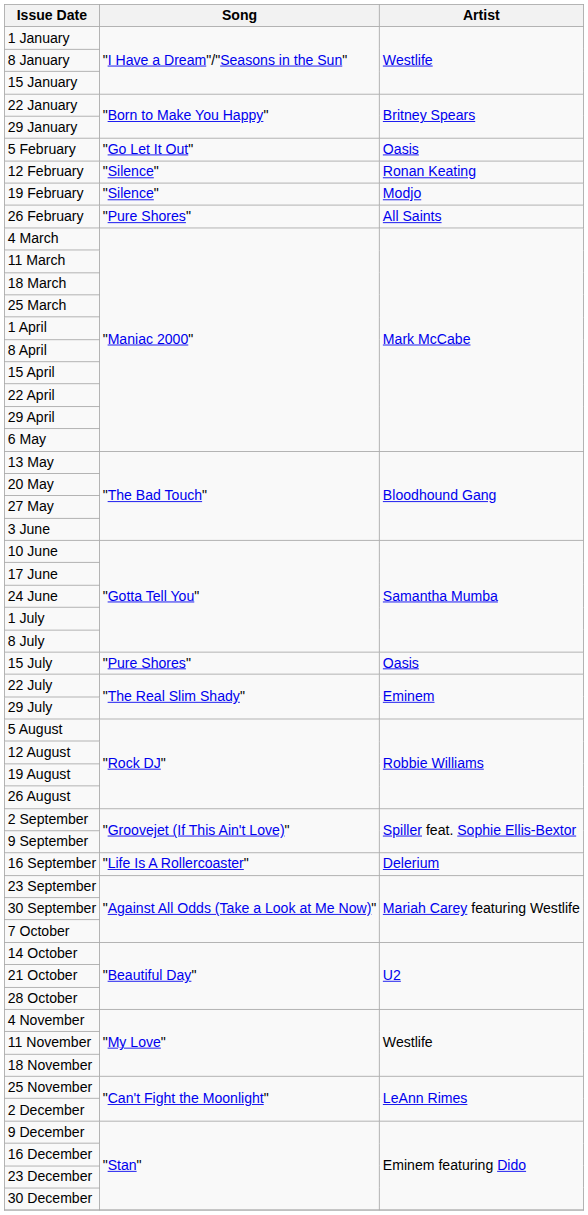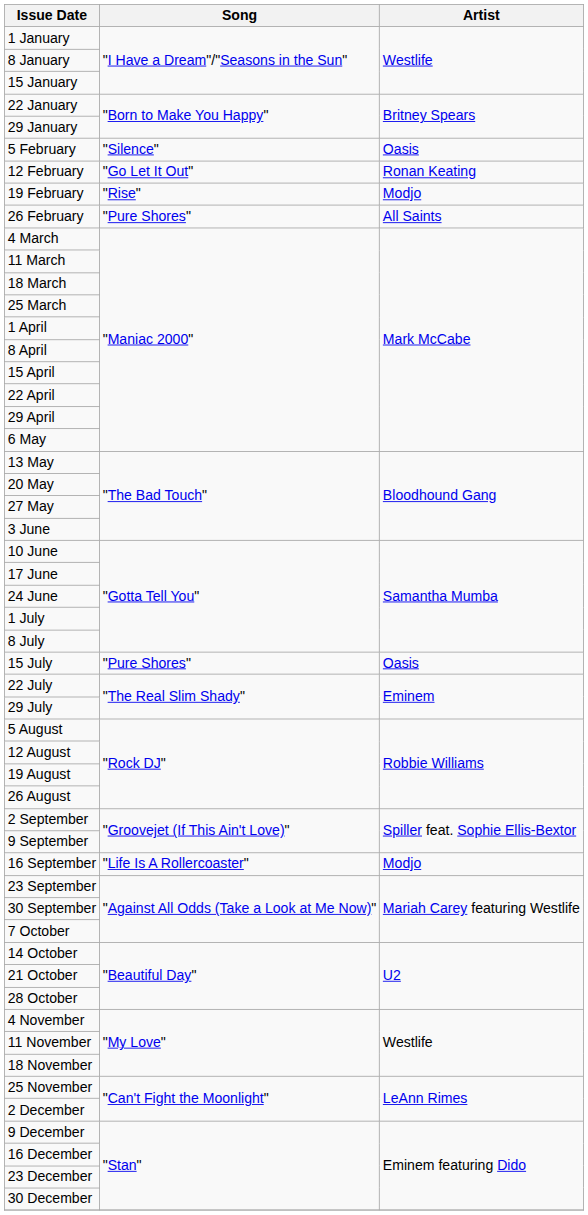5 February | Song: "Go Let It Out" -> "Silence"
12 February | Song: "Silence" -> "Go Let It Out"
19 February | Song: "Silence" -> "Rise"
16 September | Artist: Delerium -> Modjo
